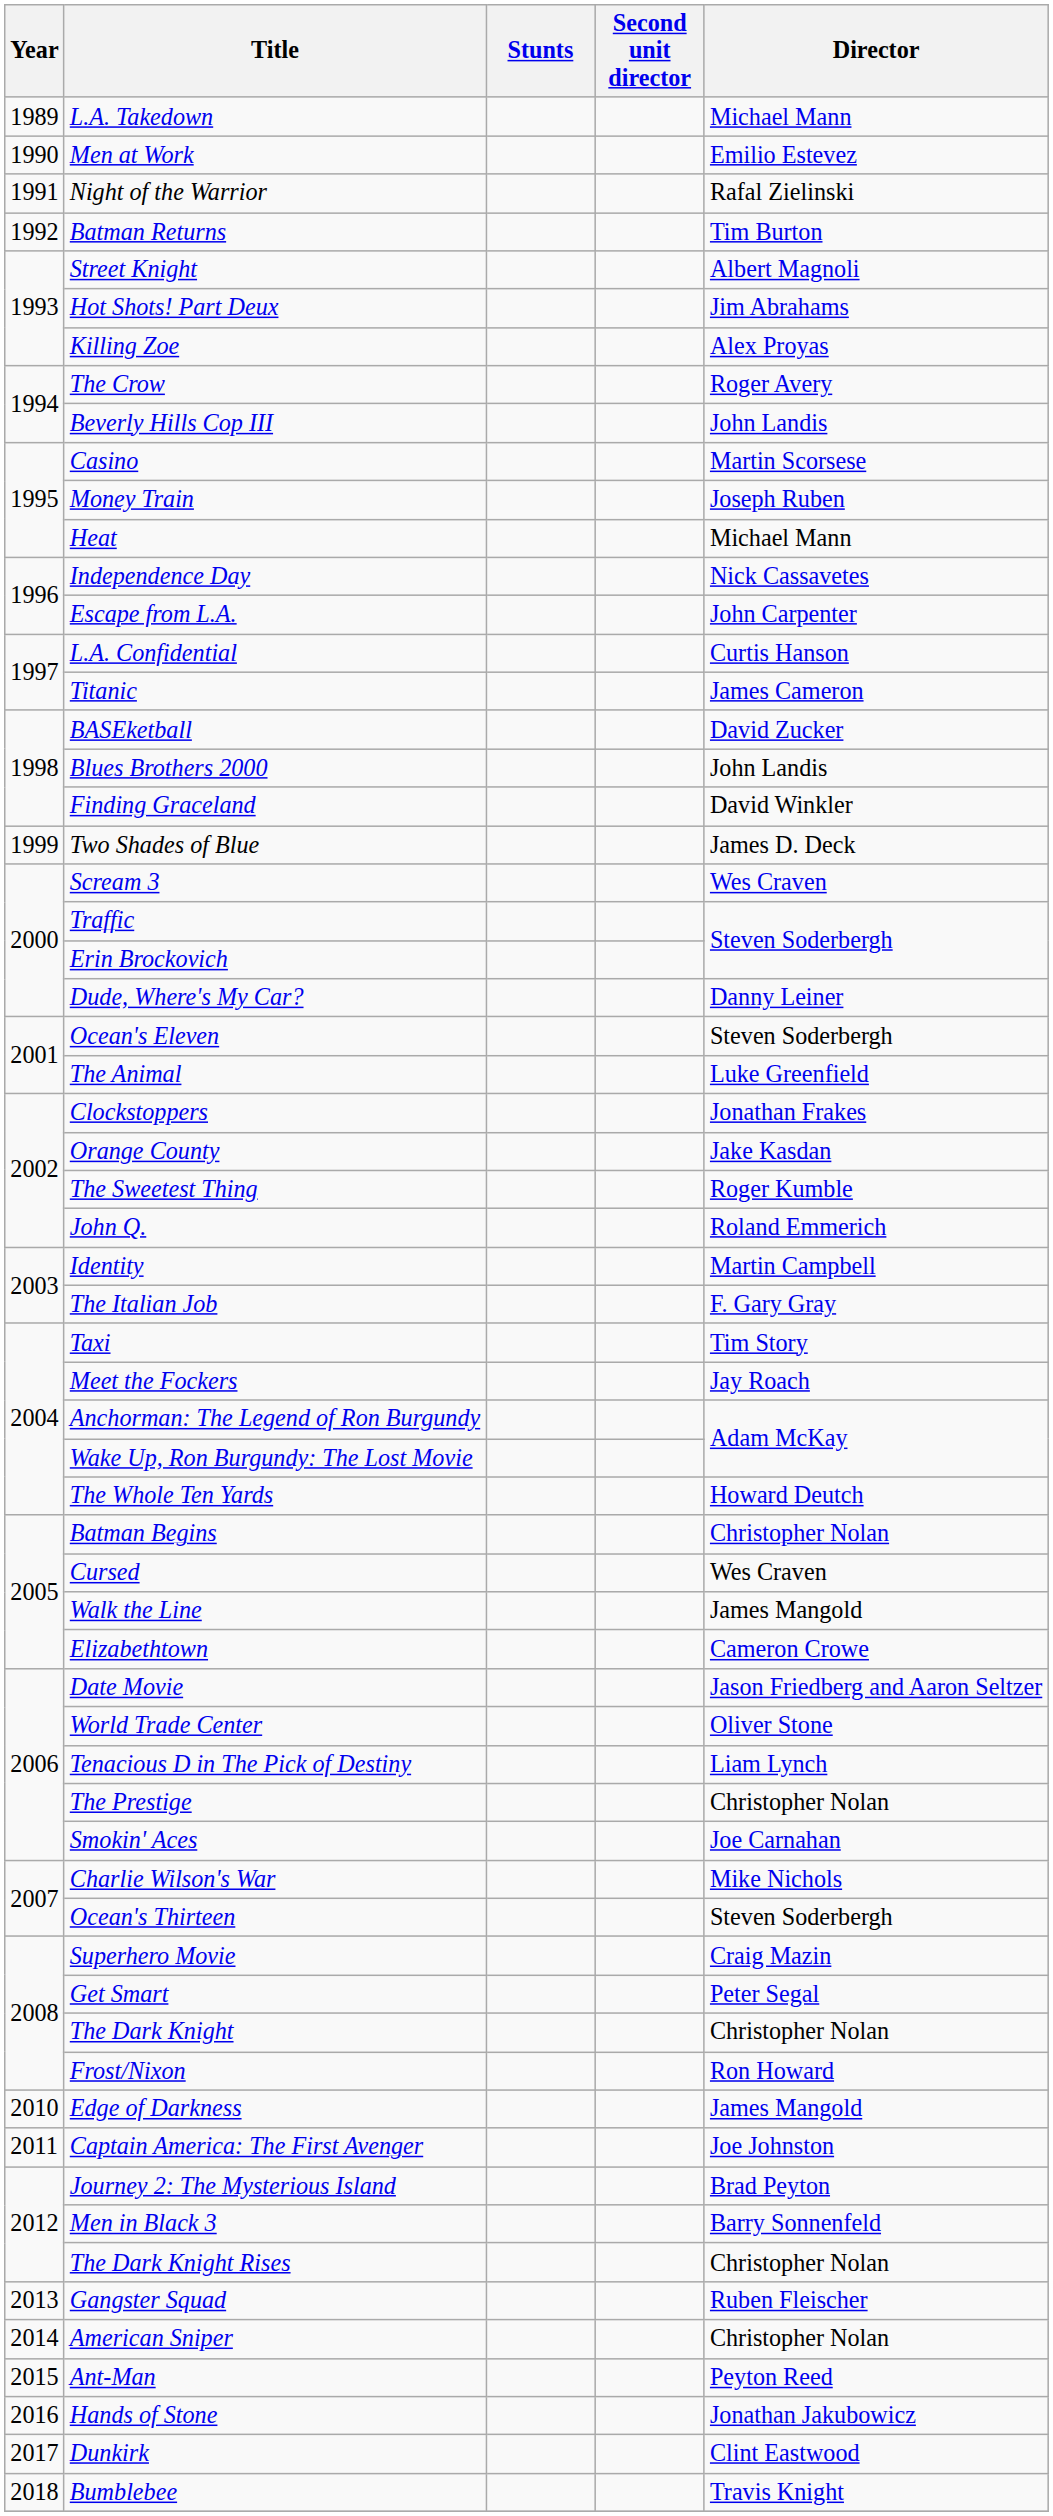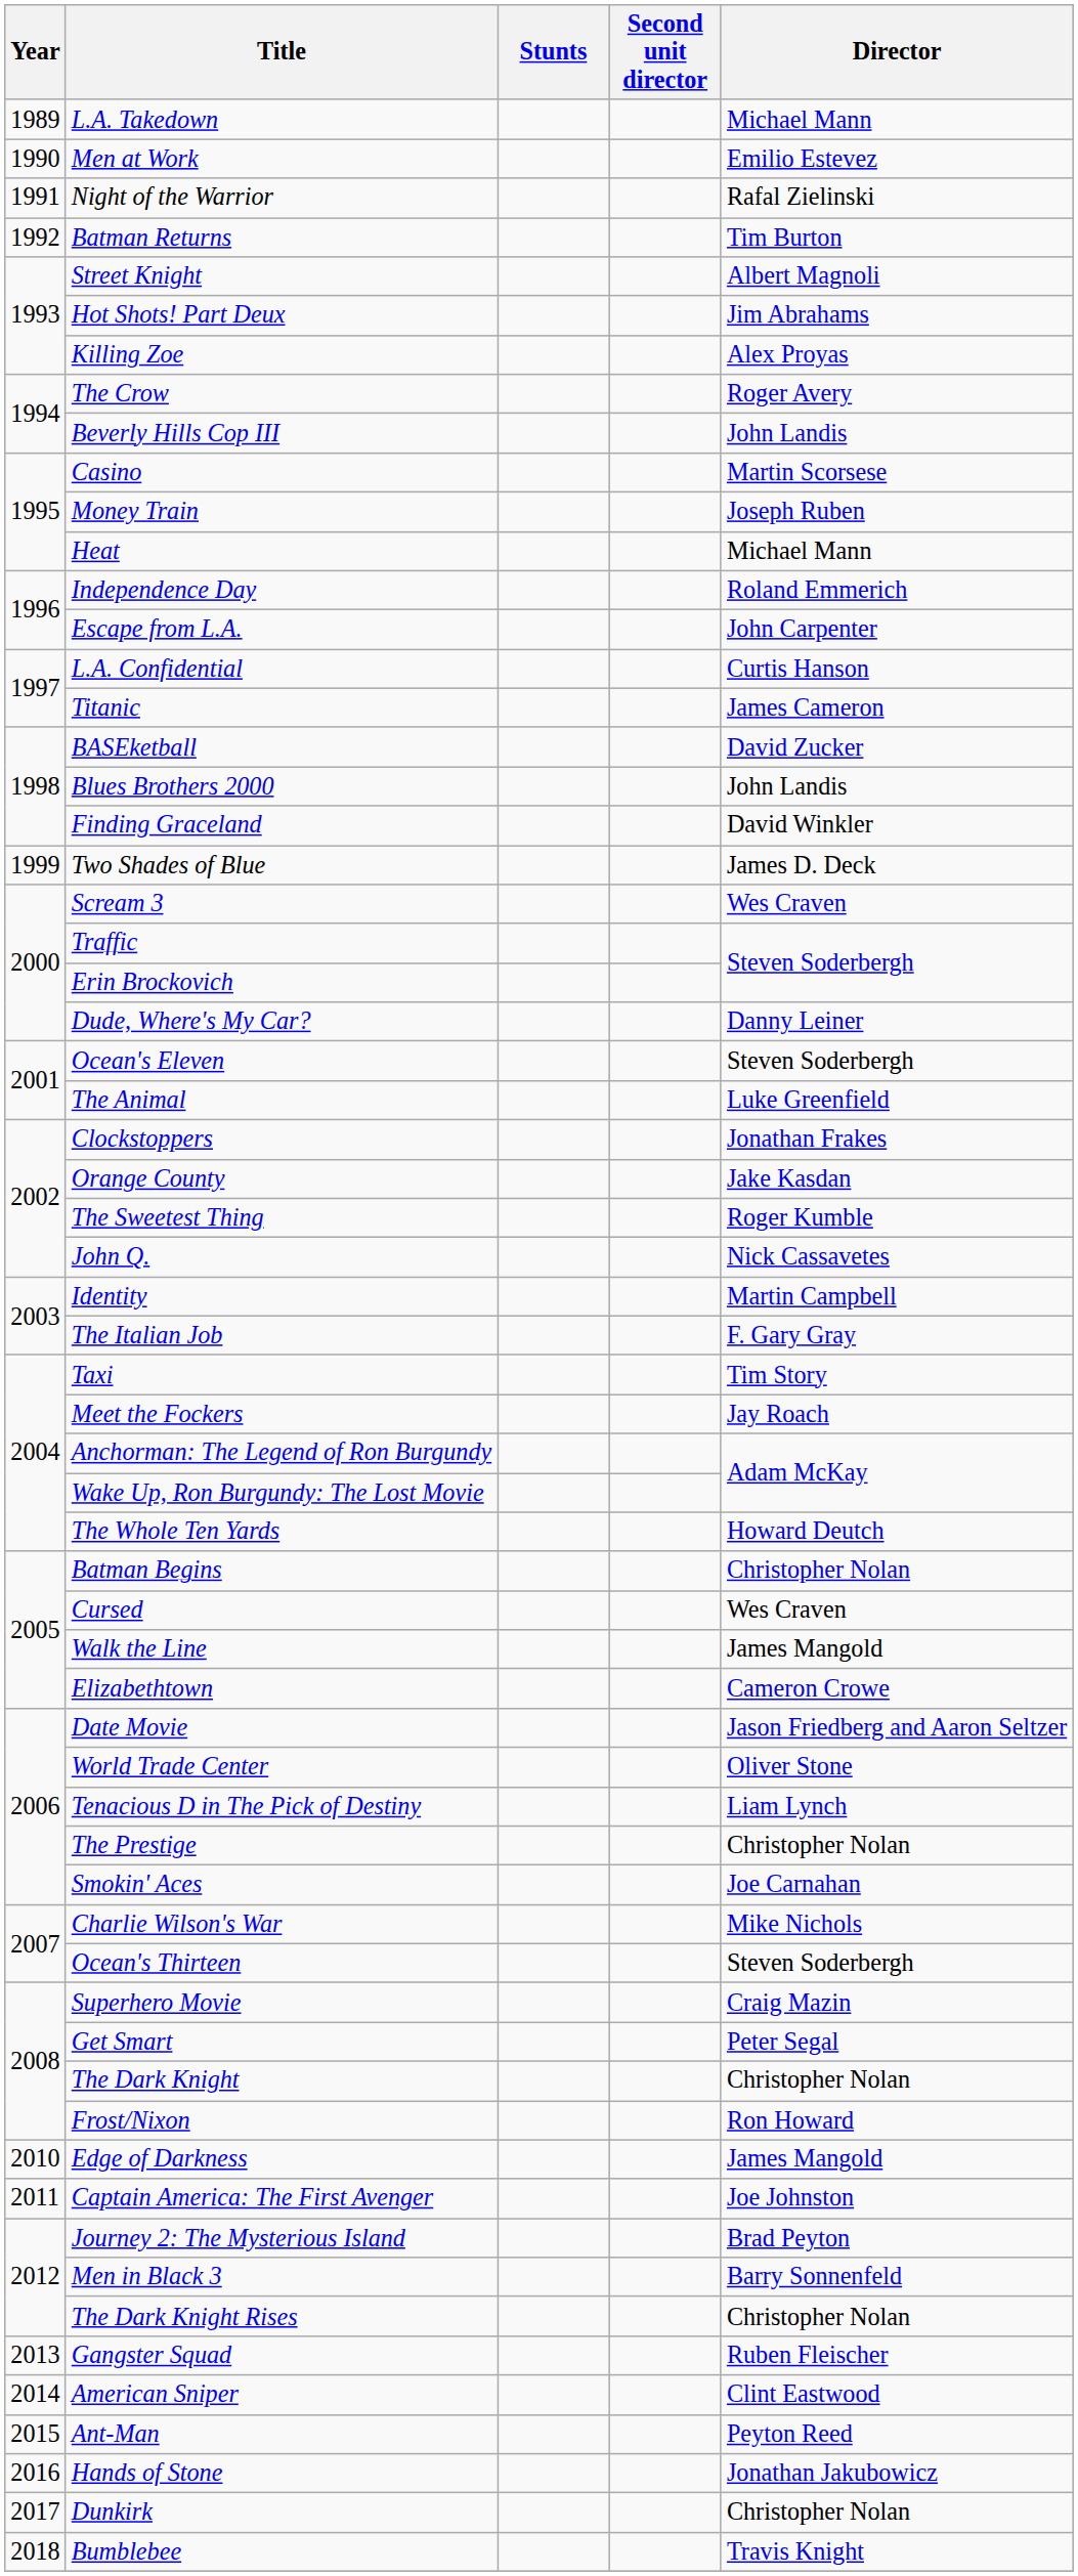Independence Day | Director: Nick Cassavetes -> Roland Emmerich
John Q. | Director: Roland Emmerich -> Nick Cassavetes
American Sniper | Director: Christopher Nolan -> Clint Eastwood
Dunkirk | Director: Clint Eastwood -> Christopher Nolan
